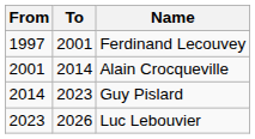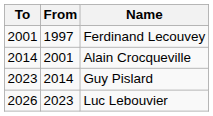columns swapped: From <-> To
